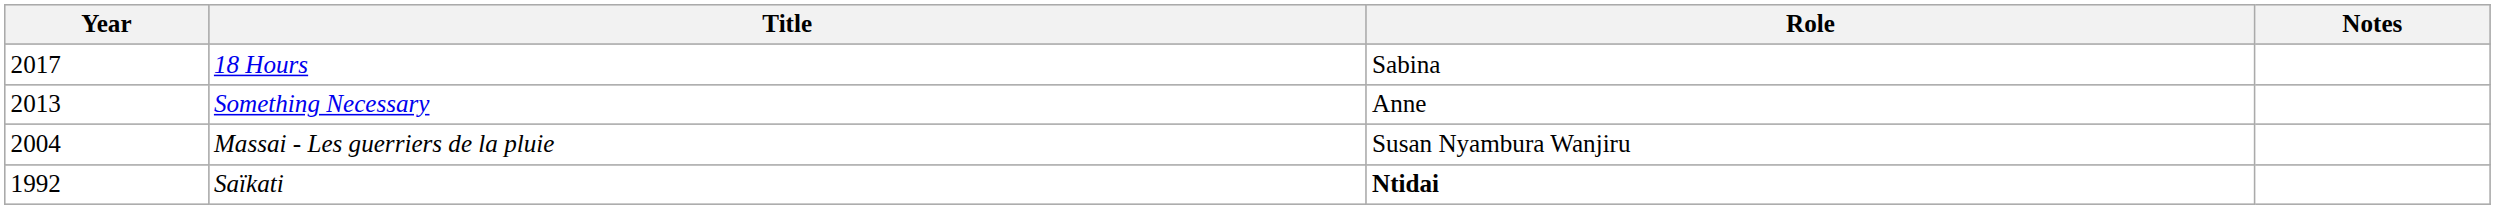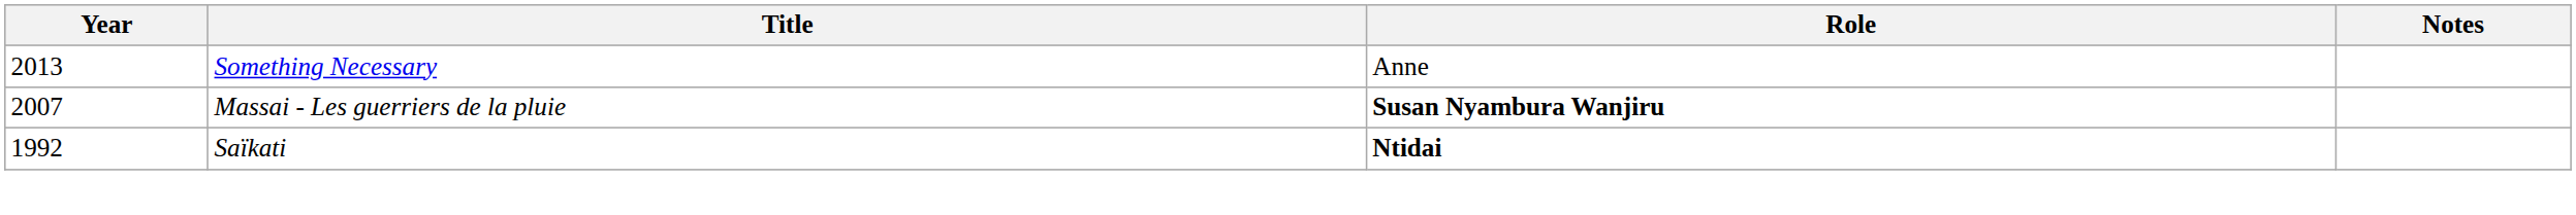- row: 2017 | 18 Hours | Sabina
Massai - Les guerriers de la pluie | Year: 2004 -> 2007
Massai - Les guerriers de la pluie | Role: normal -> bold
